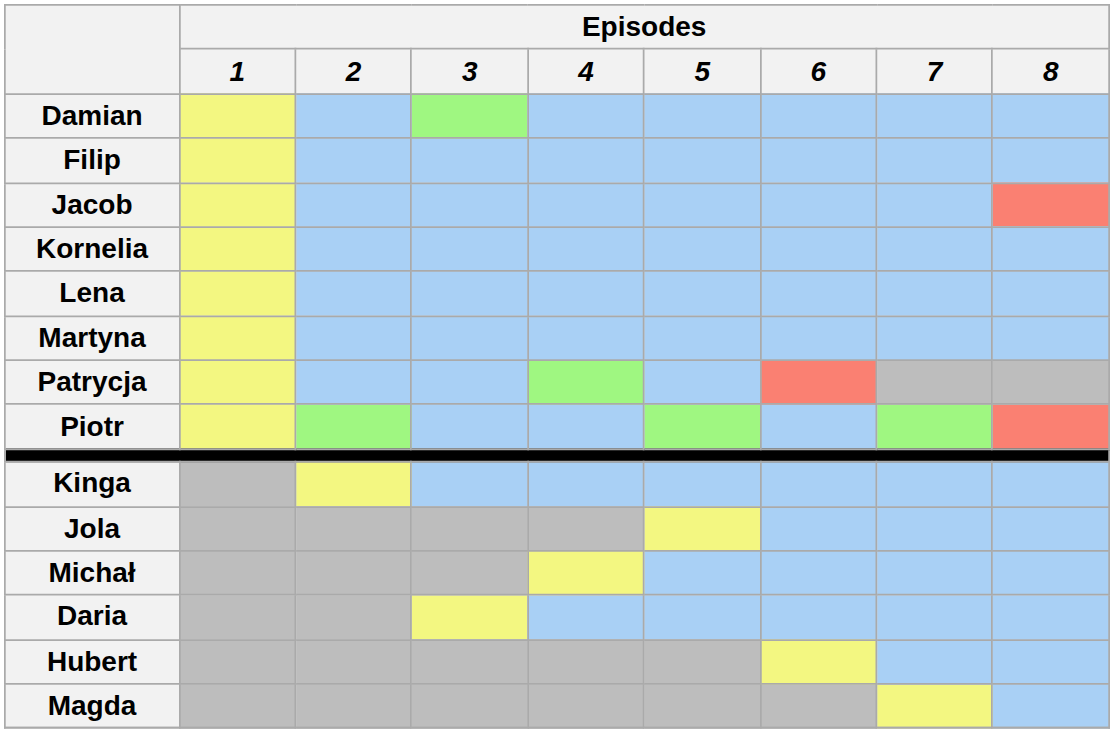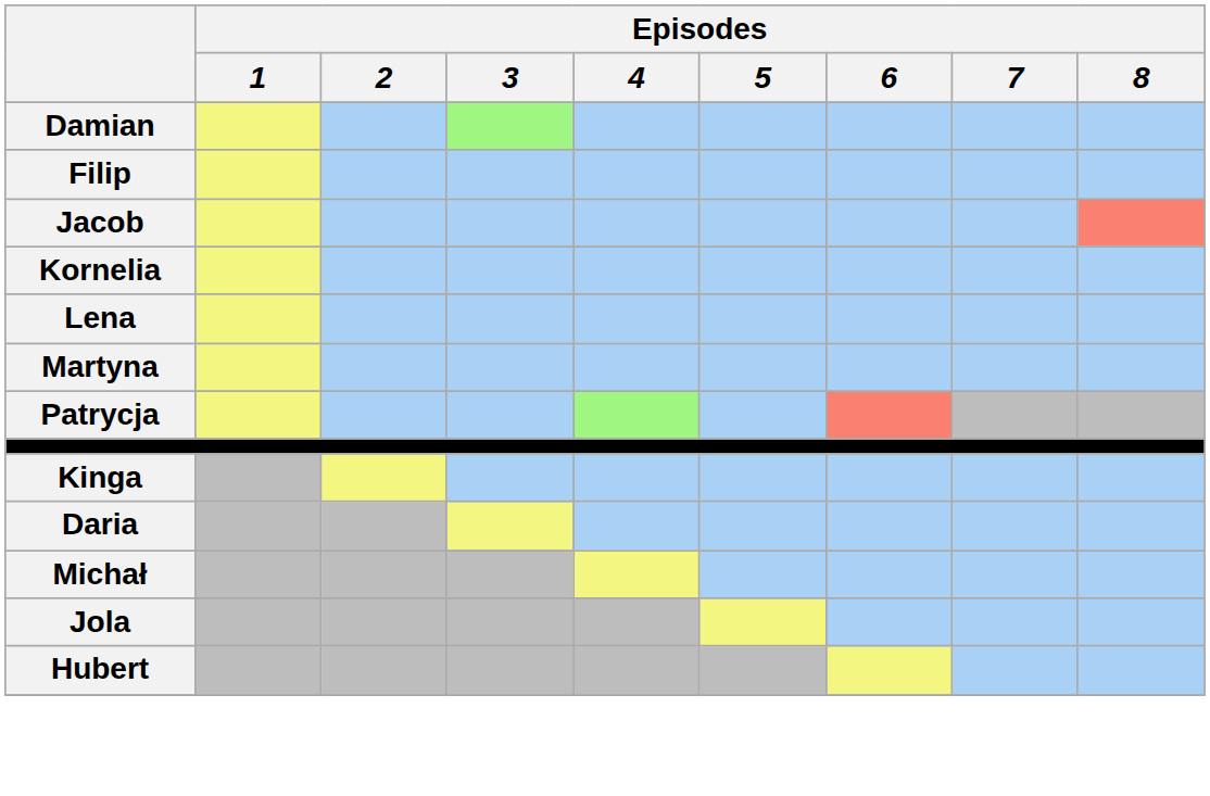- row: Piotr
rows swapped: Daria <-> Jola
- row: Magda
